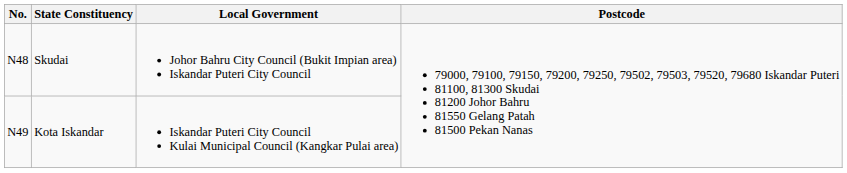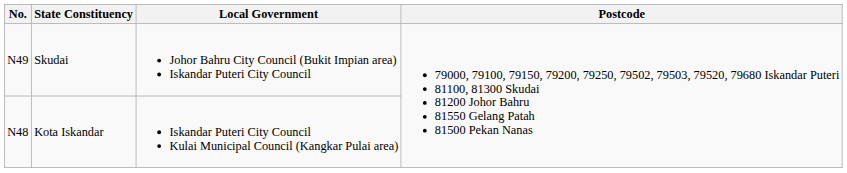Skudai | No.: N48 -> N49
Kota Iskandar | No.: N49 -> N48
